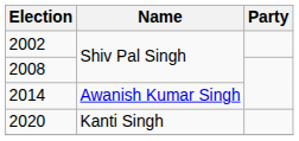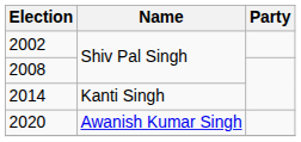2014 | Name: Awanish Kumar Singh -> Kanti Singh
2020 | Name: Kanti Singh -> Awanish Kumar Singh
